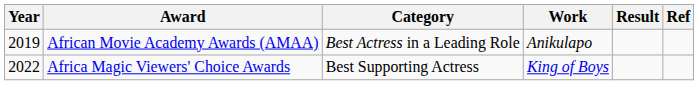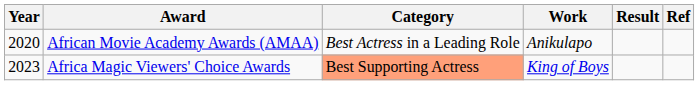African Movie Academy Awards (AMAA) | Year: 2019 -> 2020
Africa Magic Viewers' Choice Awards | Year: 2022 -> 2023
Africa Magic Viewers' Choice Awards | Category: no background -> lightsalmon background
